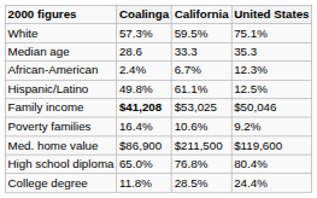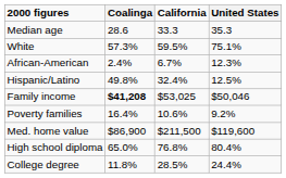rows swapped: Median age <-> White
Hispanic/Latino | California: 61.1% -> 32.4%
